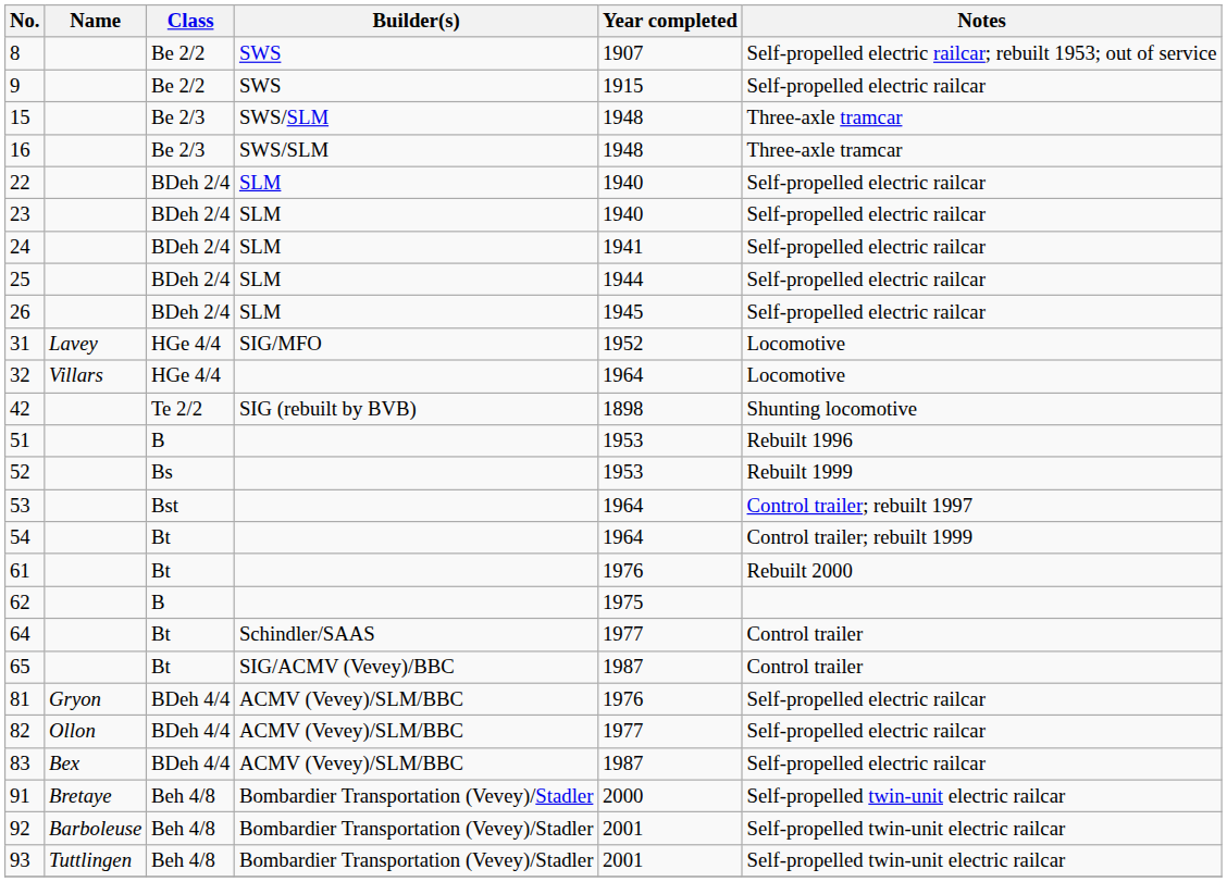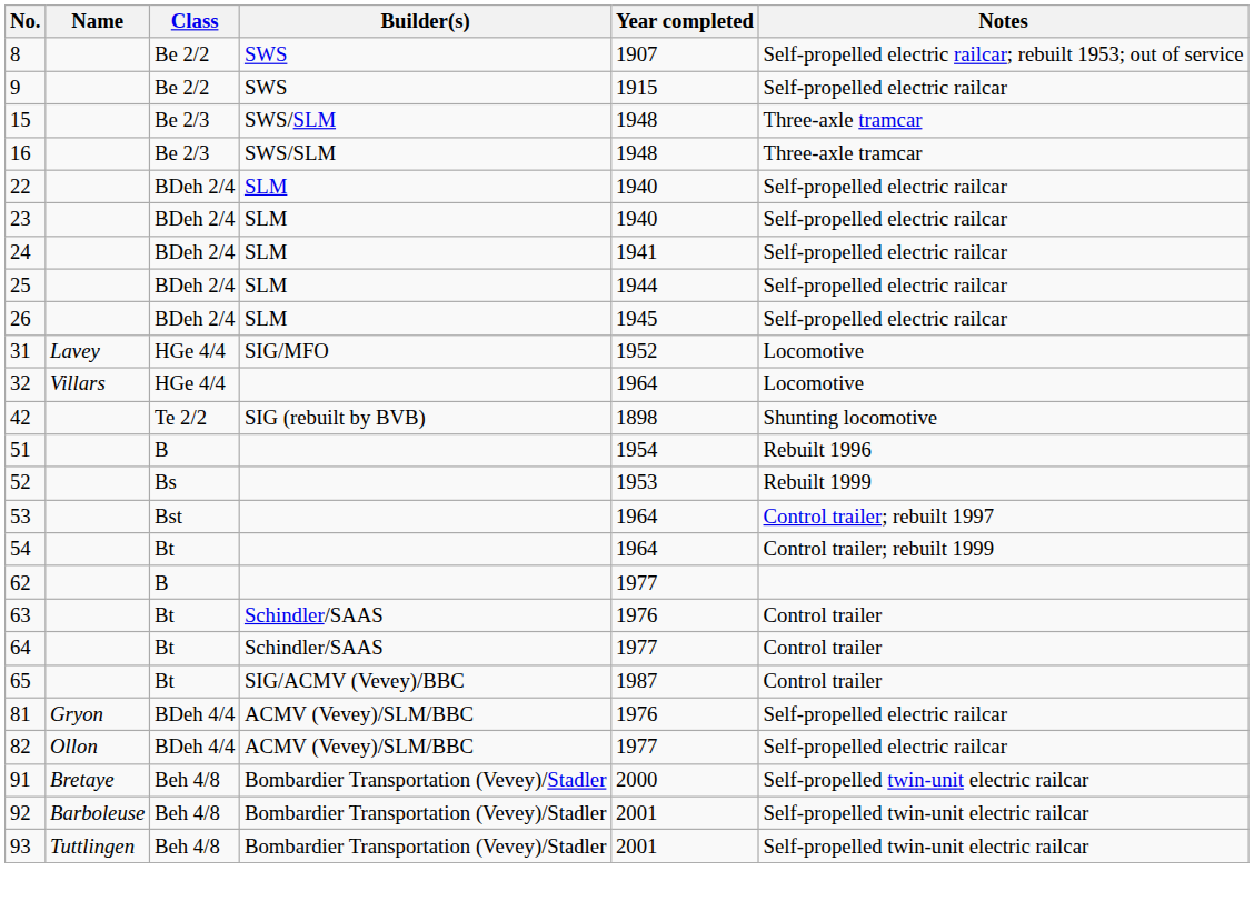51 | Year completed: 1953 -> 1954
- row: 61 | Bt | 1976 | Rebuilt 2000
62 | Year completed: 1975 -> 1977
+ row: 63 | Bt | Schindler/SAAS | 1976 | Control trailer
- row: 83 | Bex | BDeh 4/4 | ACMV (Vevey)/SLM/BBC | 1987 | Self-propelled electric railcar
